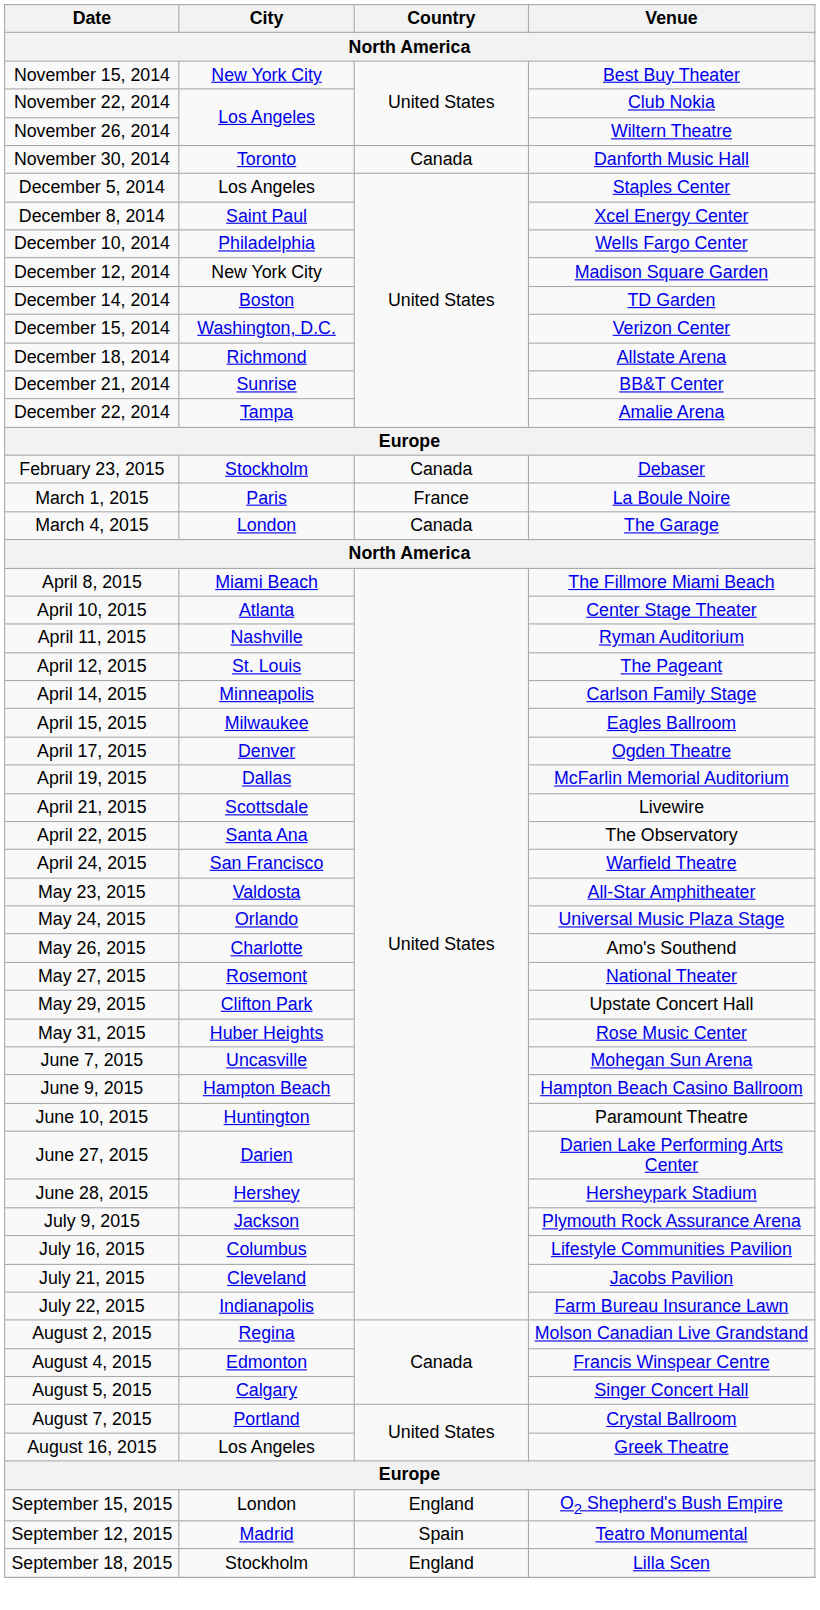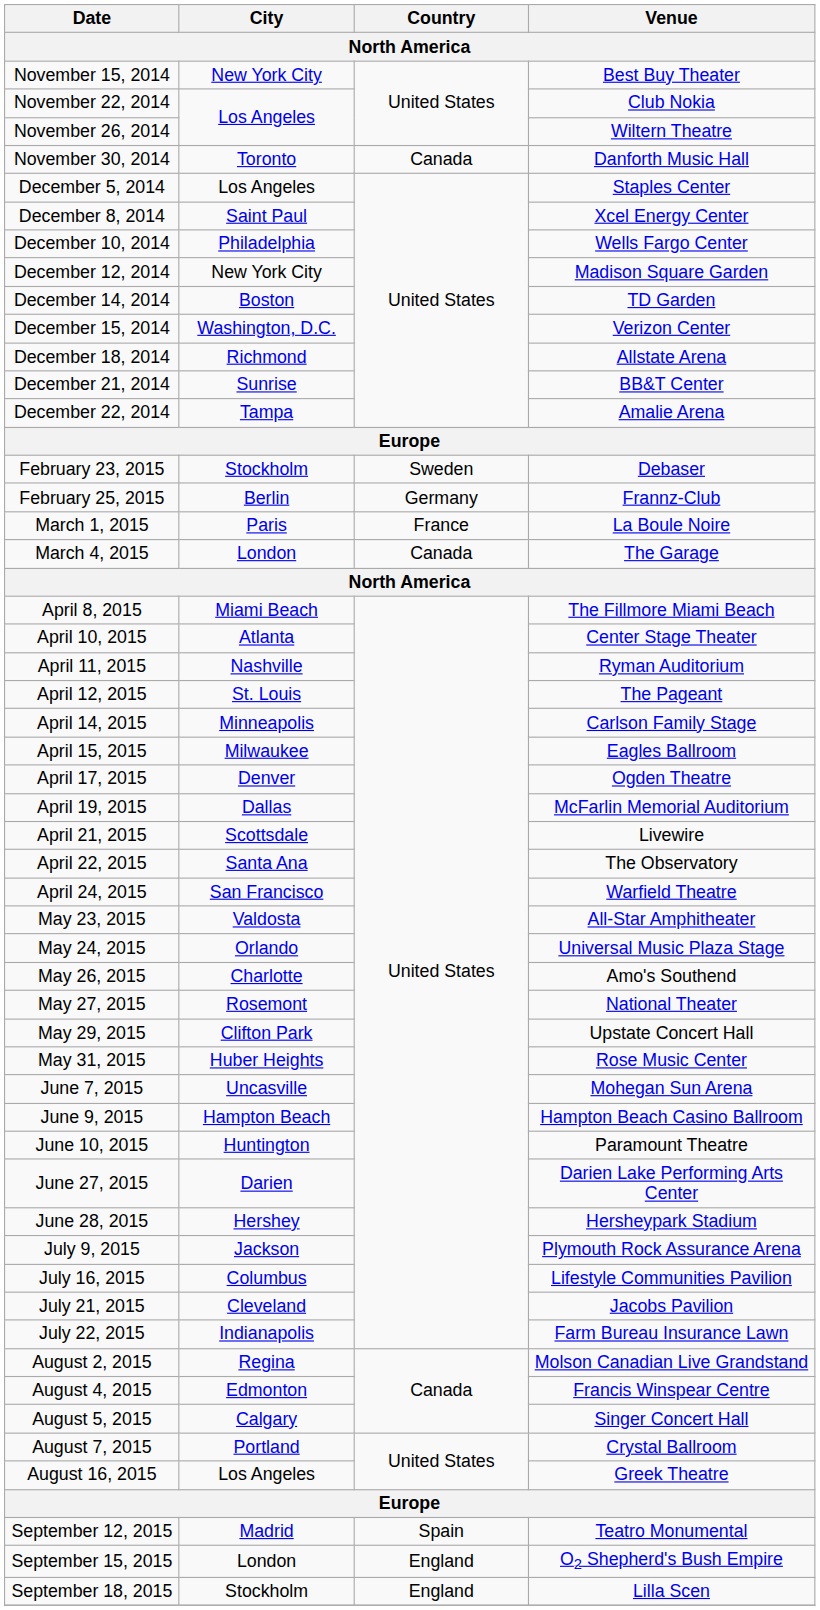February 23, 2015 | Country: Canada -> Sweden
+ row: February 25, 2015 | Berlin | Germany | Frannz-Club
rows swapped: September 12, 2015 <-> September 15, 2015
